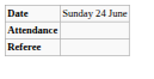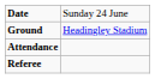+ row: Ground | Headingley Stadium
